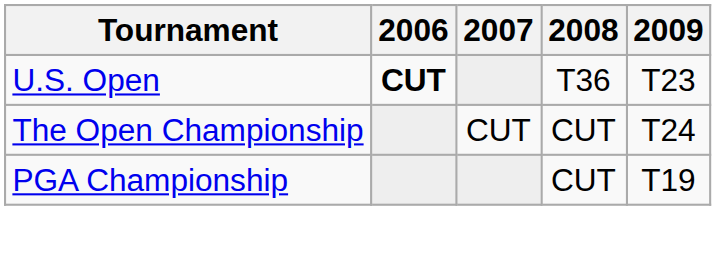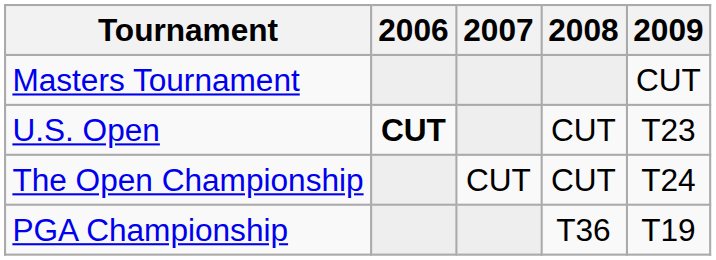+ row: Masters Tournament | CUT
U.S. Open | 2008: T36 -> CUT
PGA Championship | 2008: CUT -> T36
